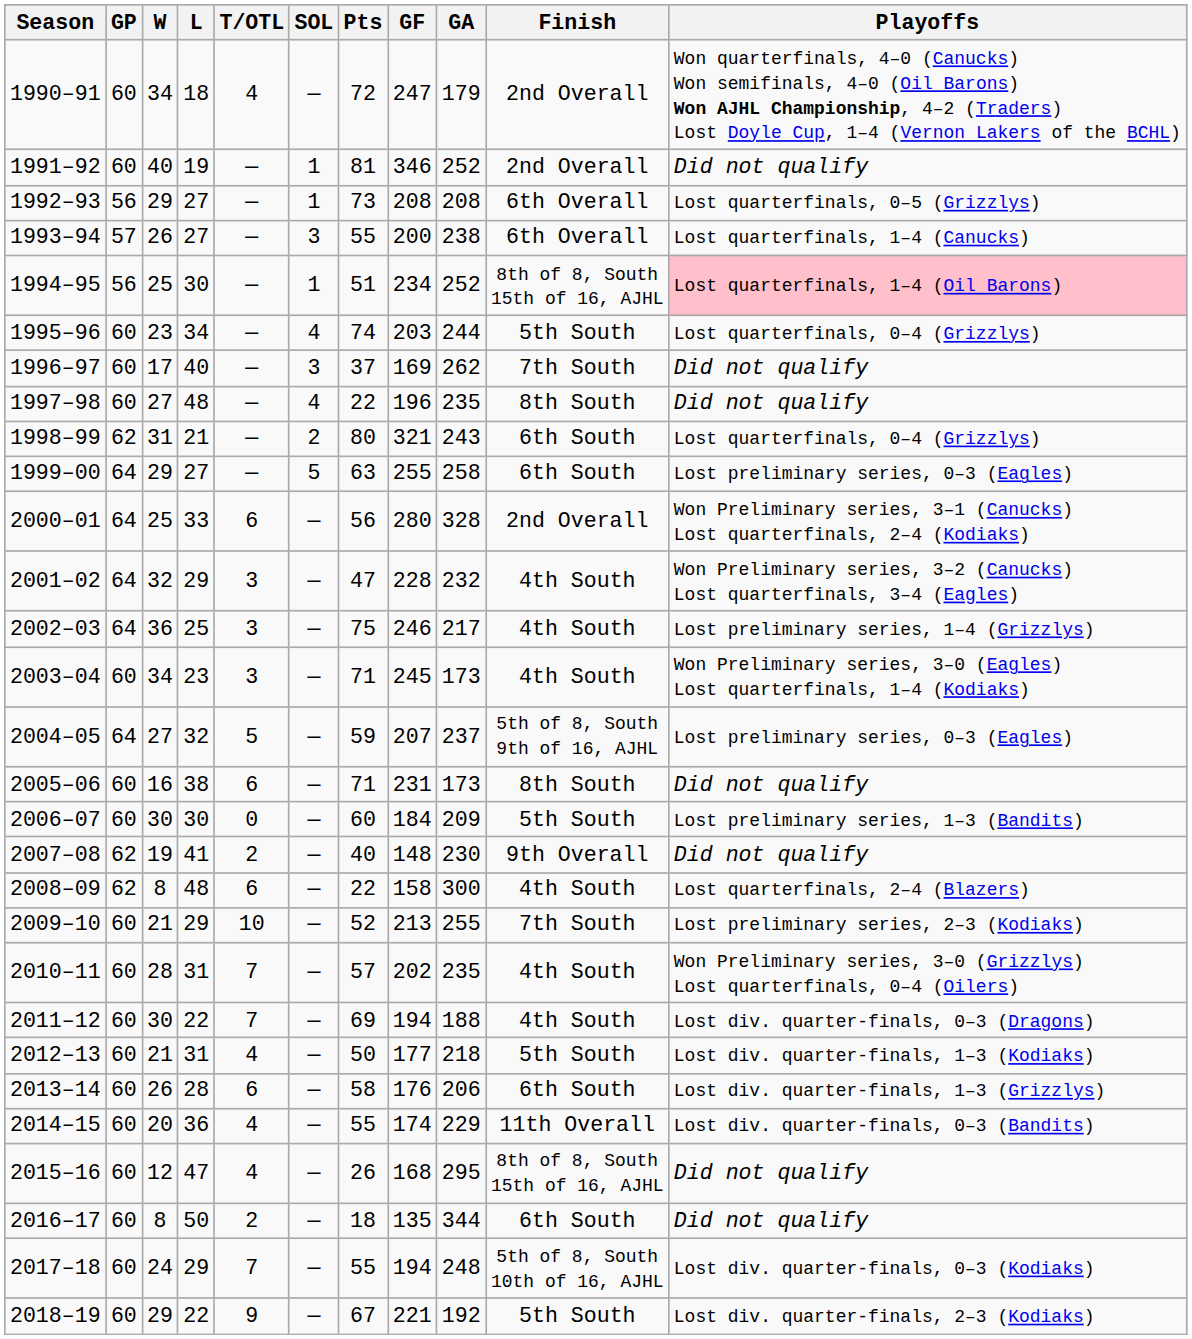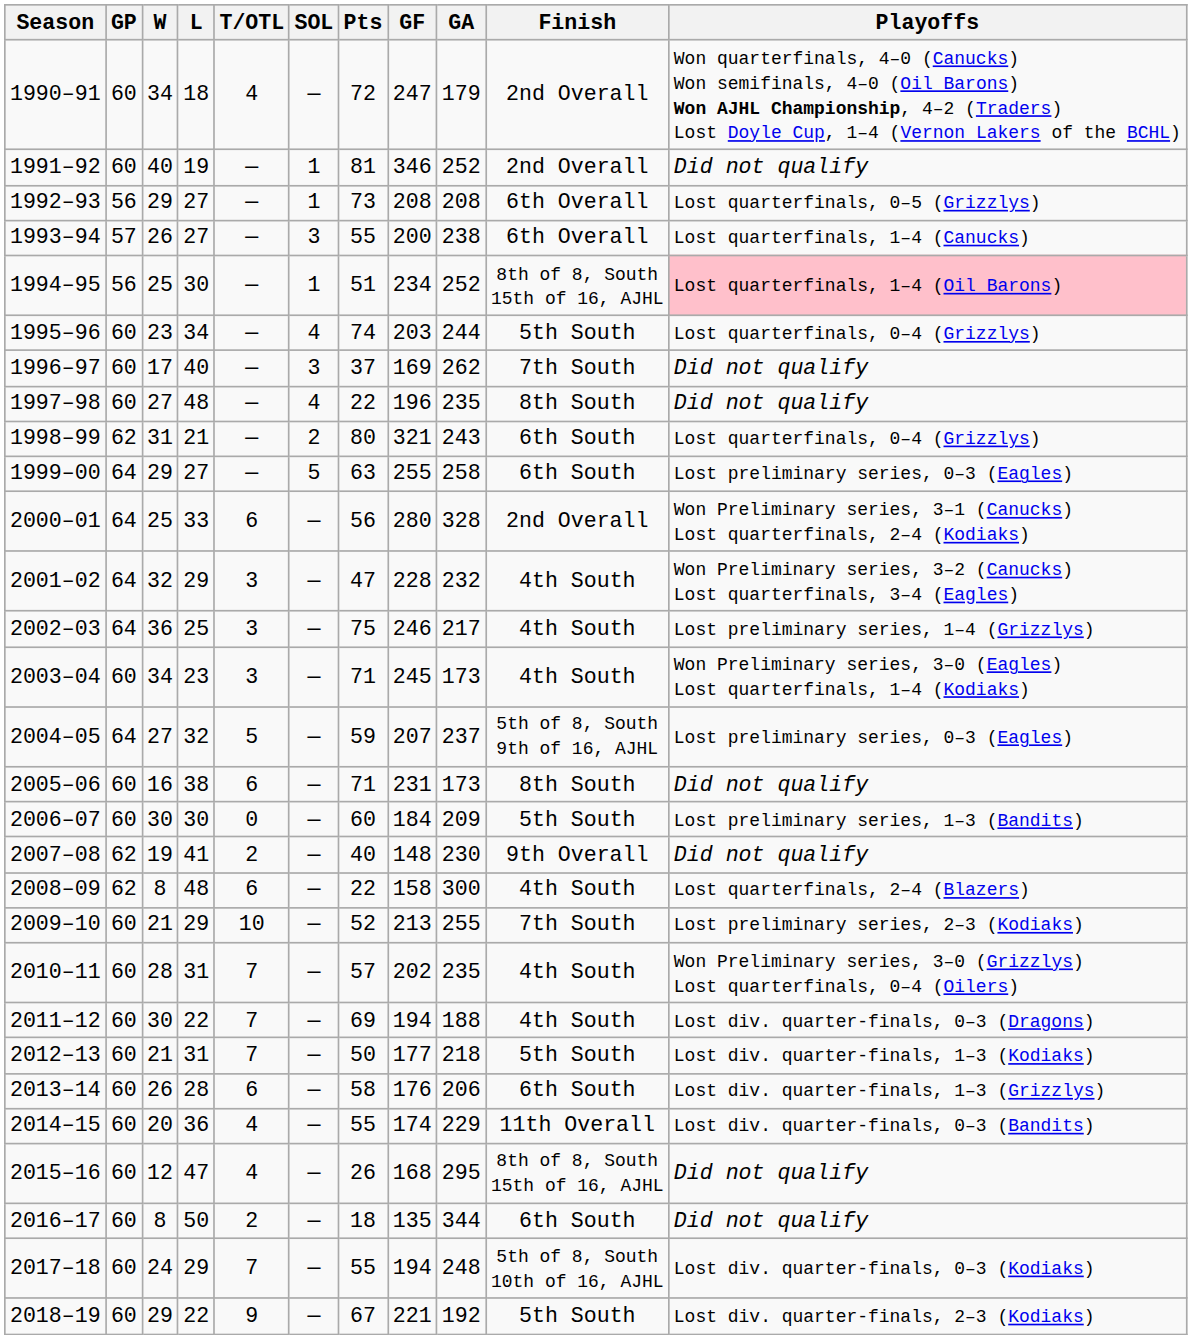2012–13 | T/OTL: 4 -> 7
